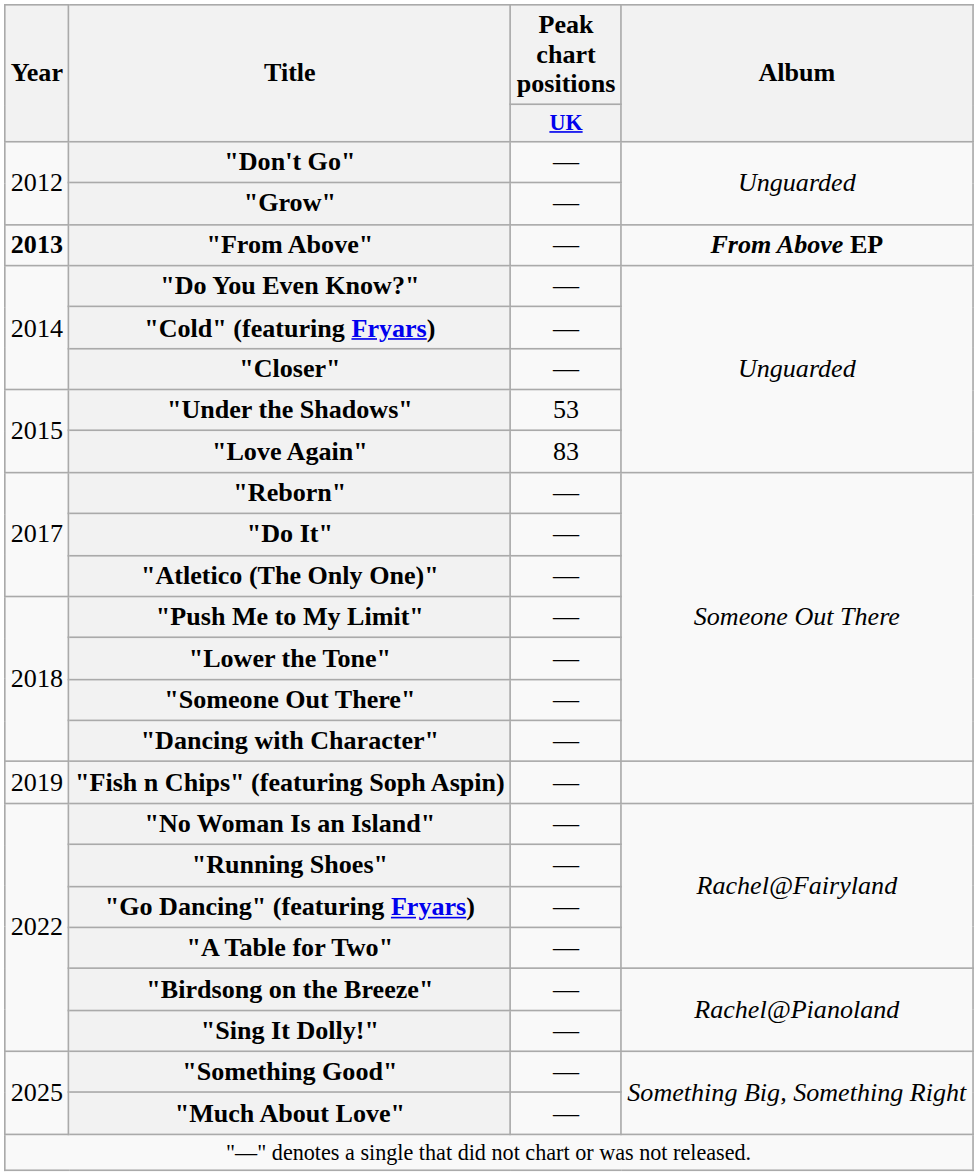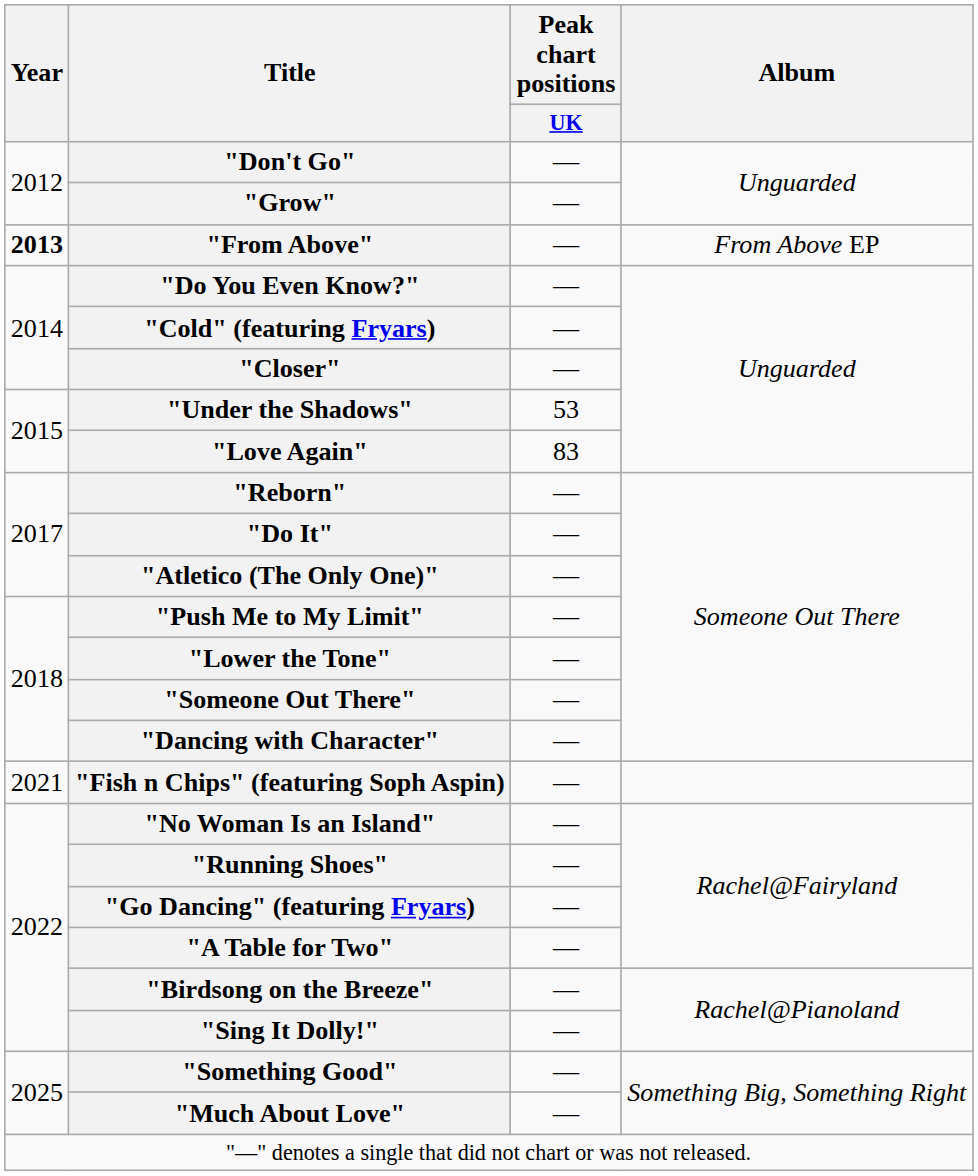"From Above" | Album: bold -> normal
"Fish n Chips" (featuring Soph Aspin) | Year: 2019 -> 2021
